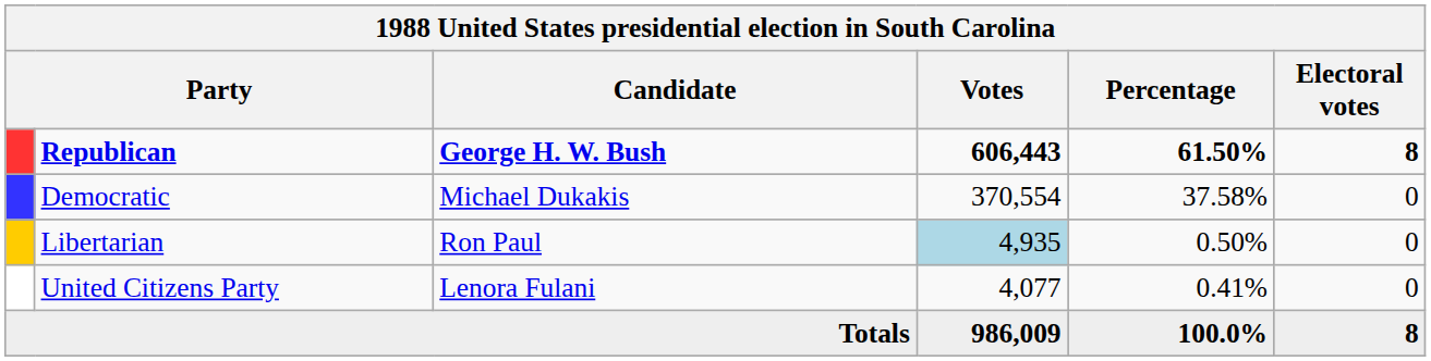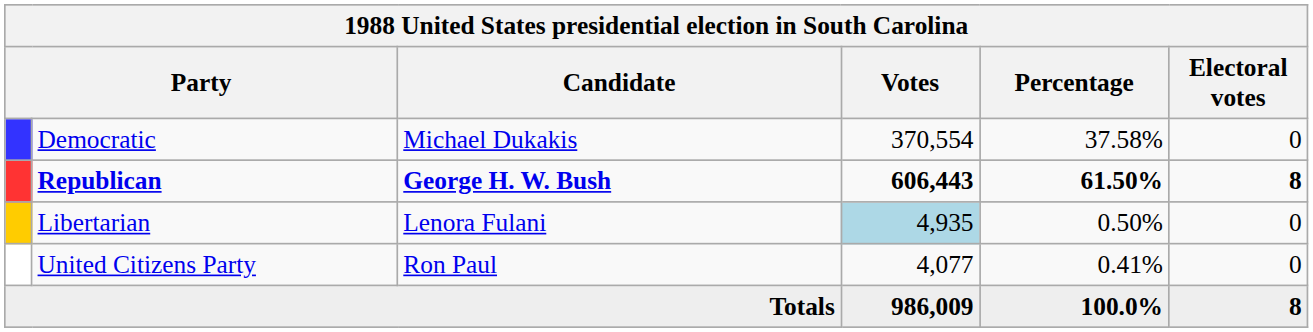rows swapped: Republican <-> Democratic
Libertarian | Candidate: Ron Paul -> Lenora Fulani
United Citizens Party | Candidate: Lenora Fulani -> Ron Paul
